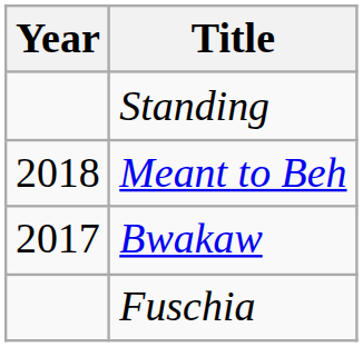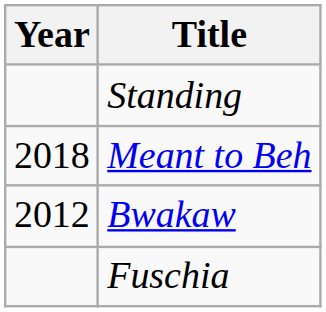Bwakaw | Year: 2017 -> 2012
